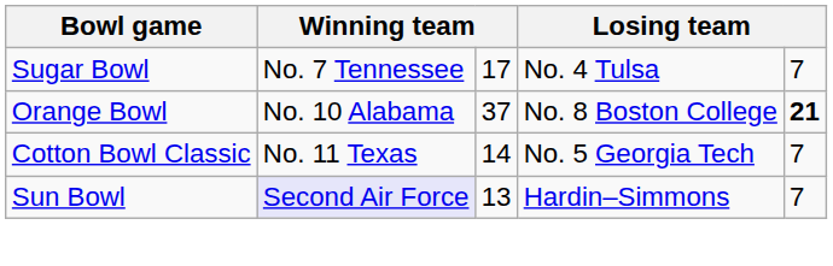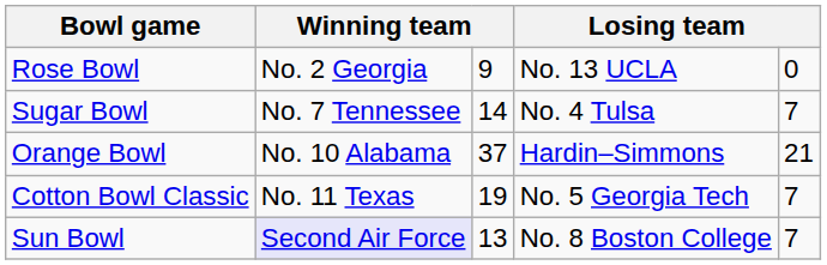+ row: Rose Bowl | No. 2 Georgia | 9 | No. 13 UCLA | 0
Sugar Bowl | column 3: 17 -> 14
Orange Bowl | column 4: No. 8 Boston College -> Hardin–Simmons
Orange Bowl | column 5: bold -> normal
Cotton Bowl Classic | column 3: 14 -> 19
Sun Bowl | column 4: Hardin–Simmons -> No. 8 Boston College
